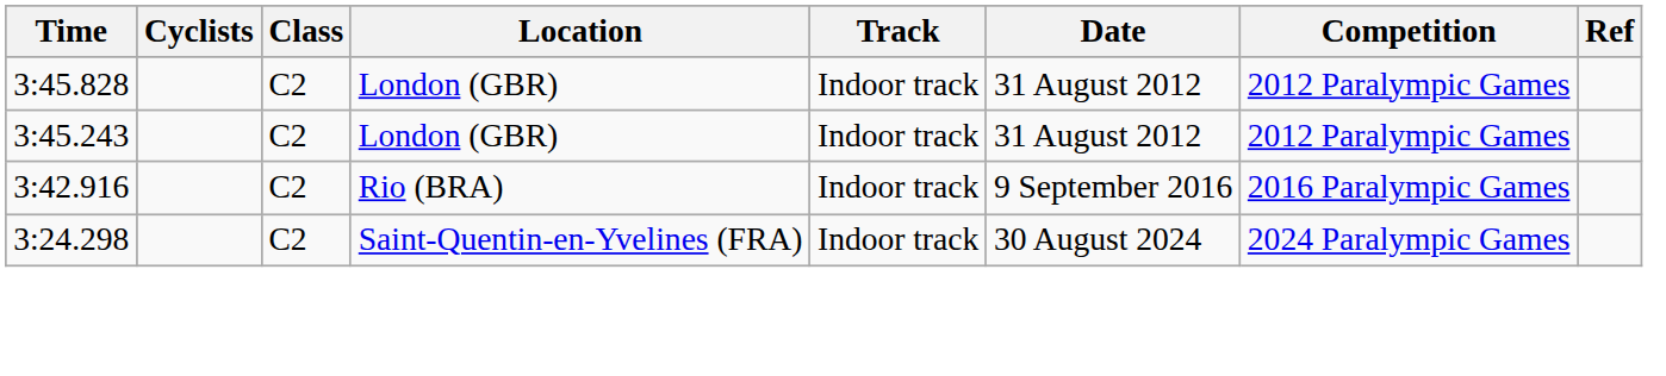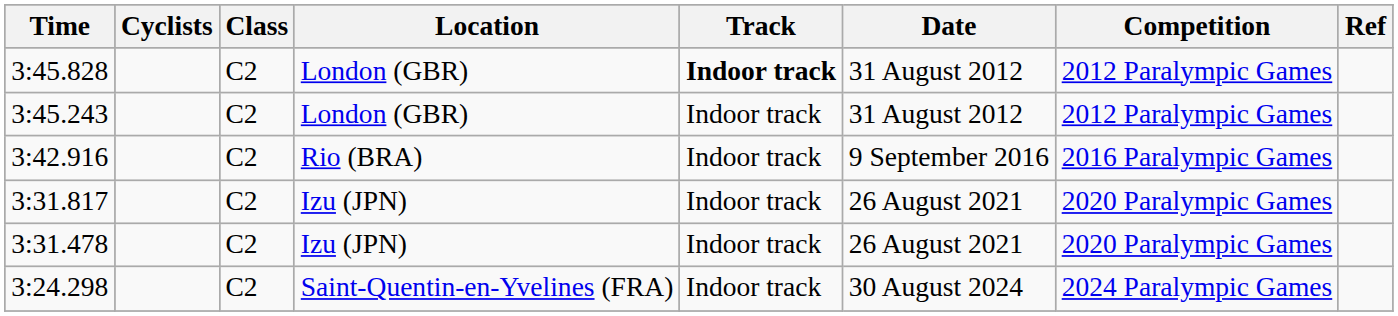3:45.828 | Track: normal -> bold
+ row: 3:31.817 | C2 | Izu (JPN) | Indoor track | 26 August 2021 | 2020 Paralympic Games
+ row: 3:31.478 | C2 | Izu (JPN) | Indoor track | 26 August 2021 | 2020 Paralympic Games
